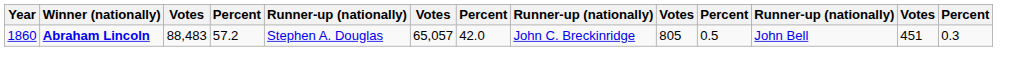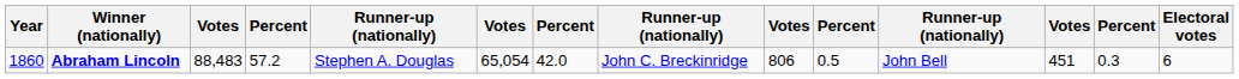+ column: Electoral votes | 6
Abraham Lincoln | column 6: 65,057 -> 65,054
Abraham Lincoln | column 9: 805 -> 806
